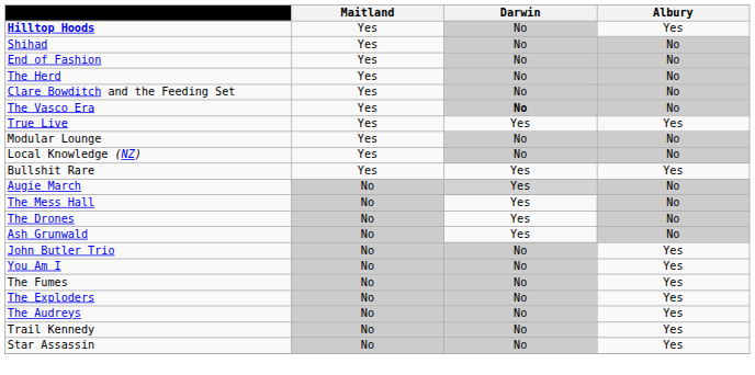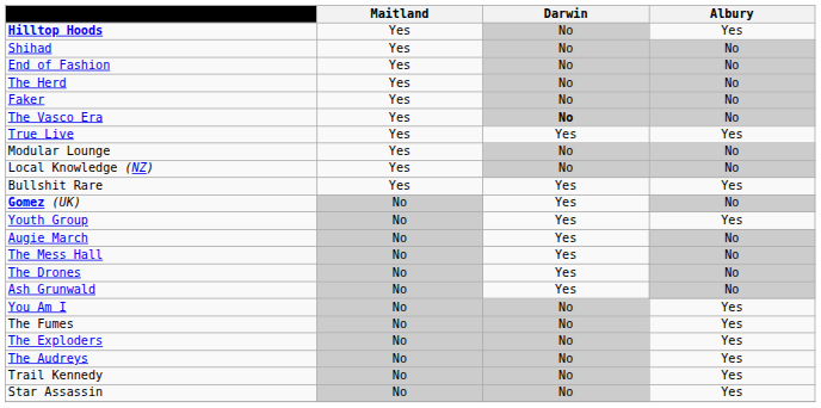+ row: Faker | Yes | No | No
- row: Clare Bowditch and the Feeding Set | Yes | No | No
+ row: Gomez (UK) | No | Yes | No
+ row: Youth Group | No | Yes | Yes
Augie March | Darwin: lightgrey background -> no background
- row: John Butler Trio | No | No | Yes
